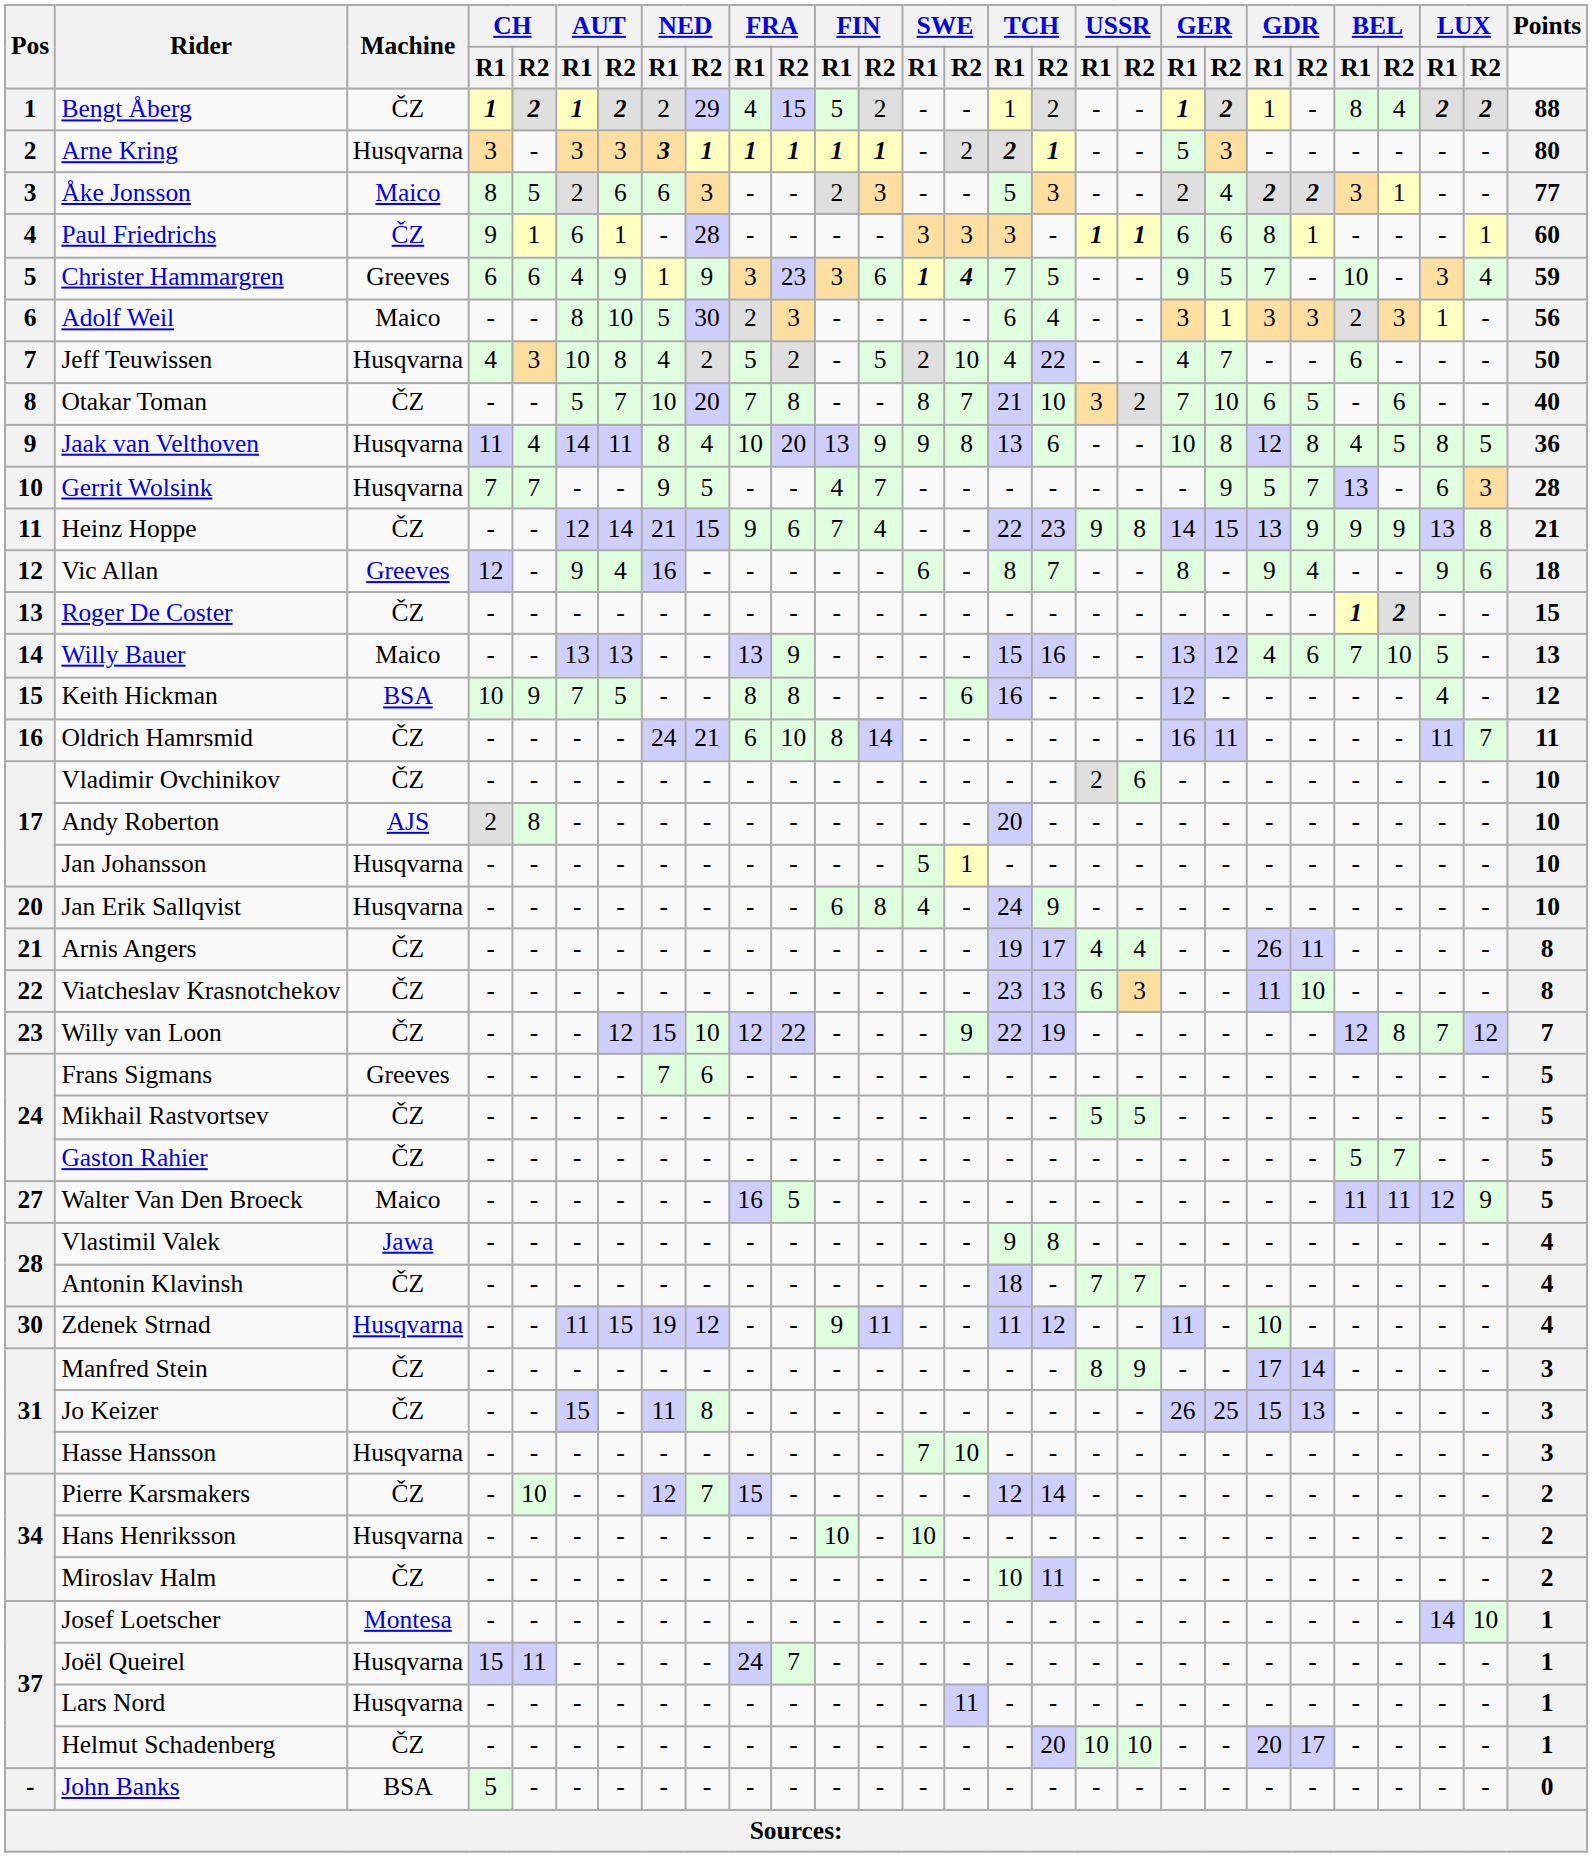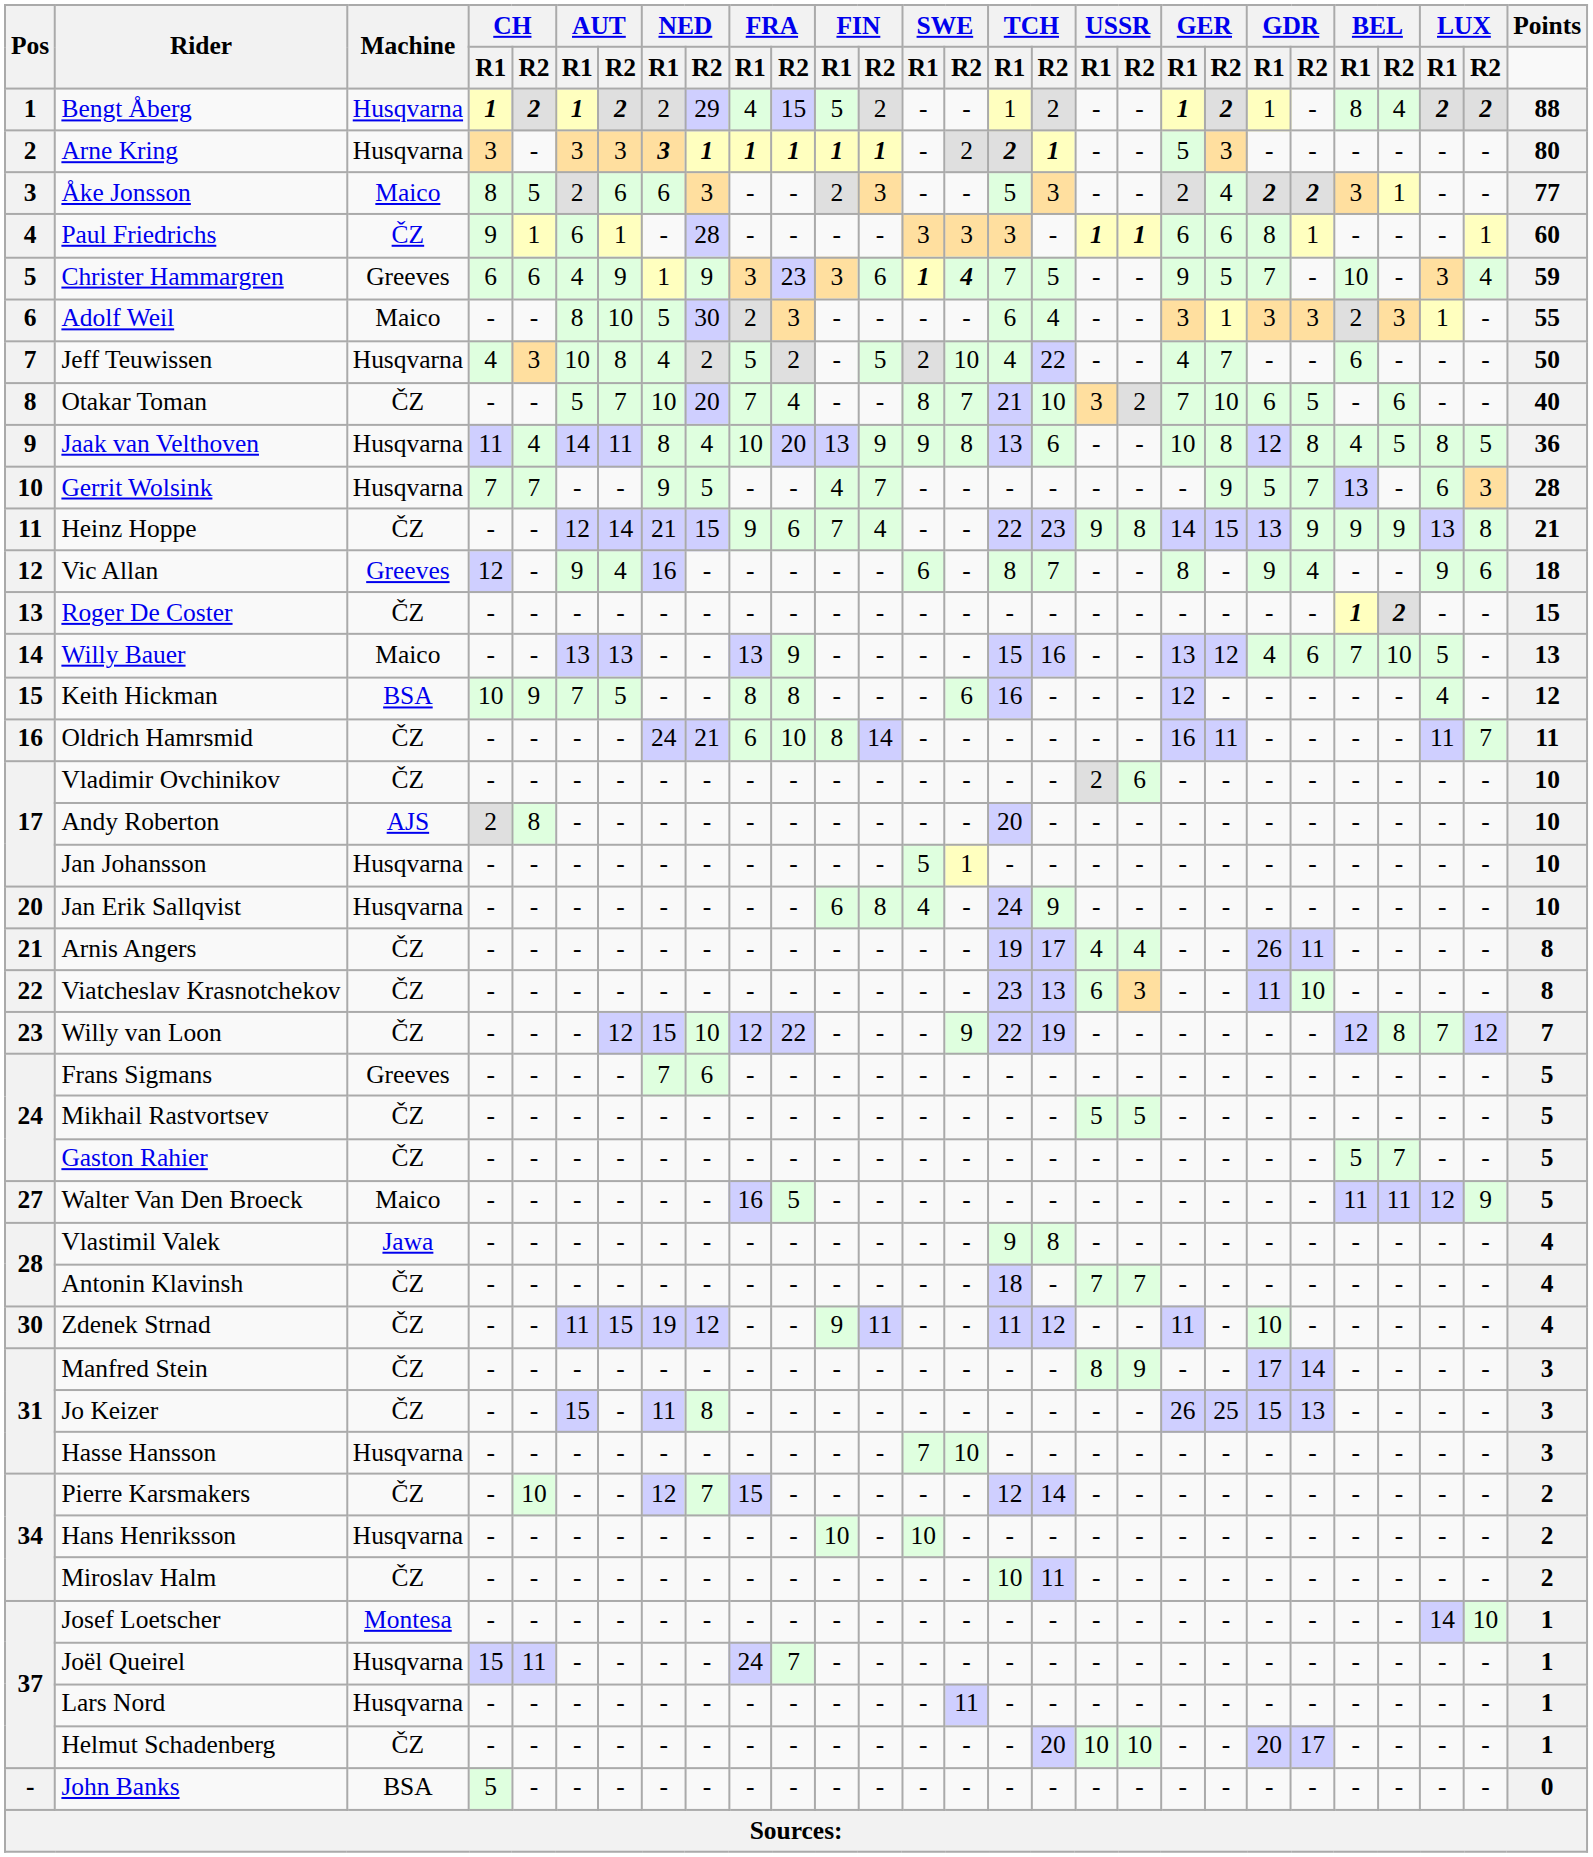Bengt Åberg | Machine: ČZ -> Husqvarna
Adolf Weil | Points: 56 -> 55
Otakar Toman | FRA / R2: 8 -> 4
Zdenek Strnad | Machine: Husqvarna -> ČZ
